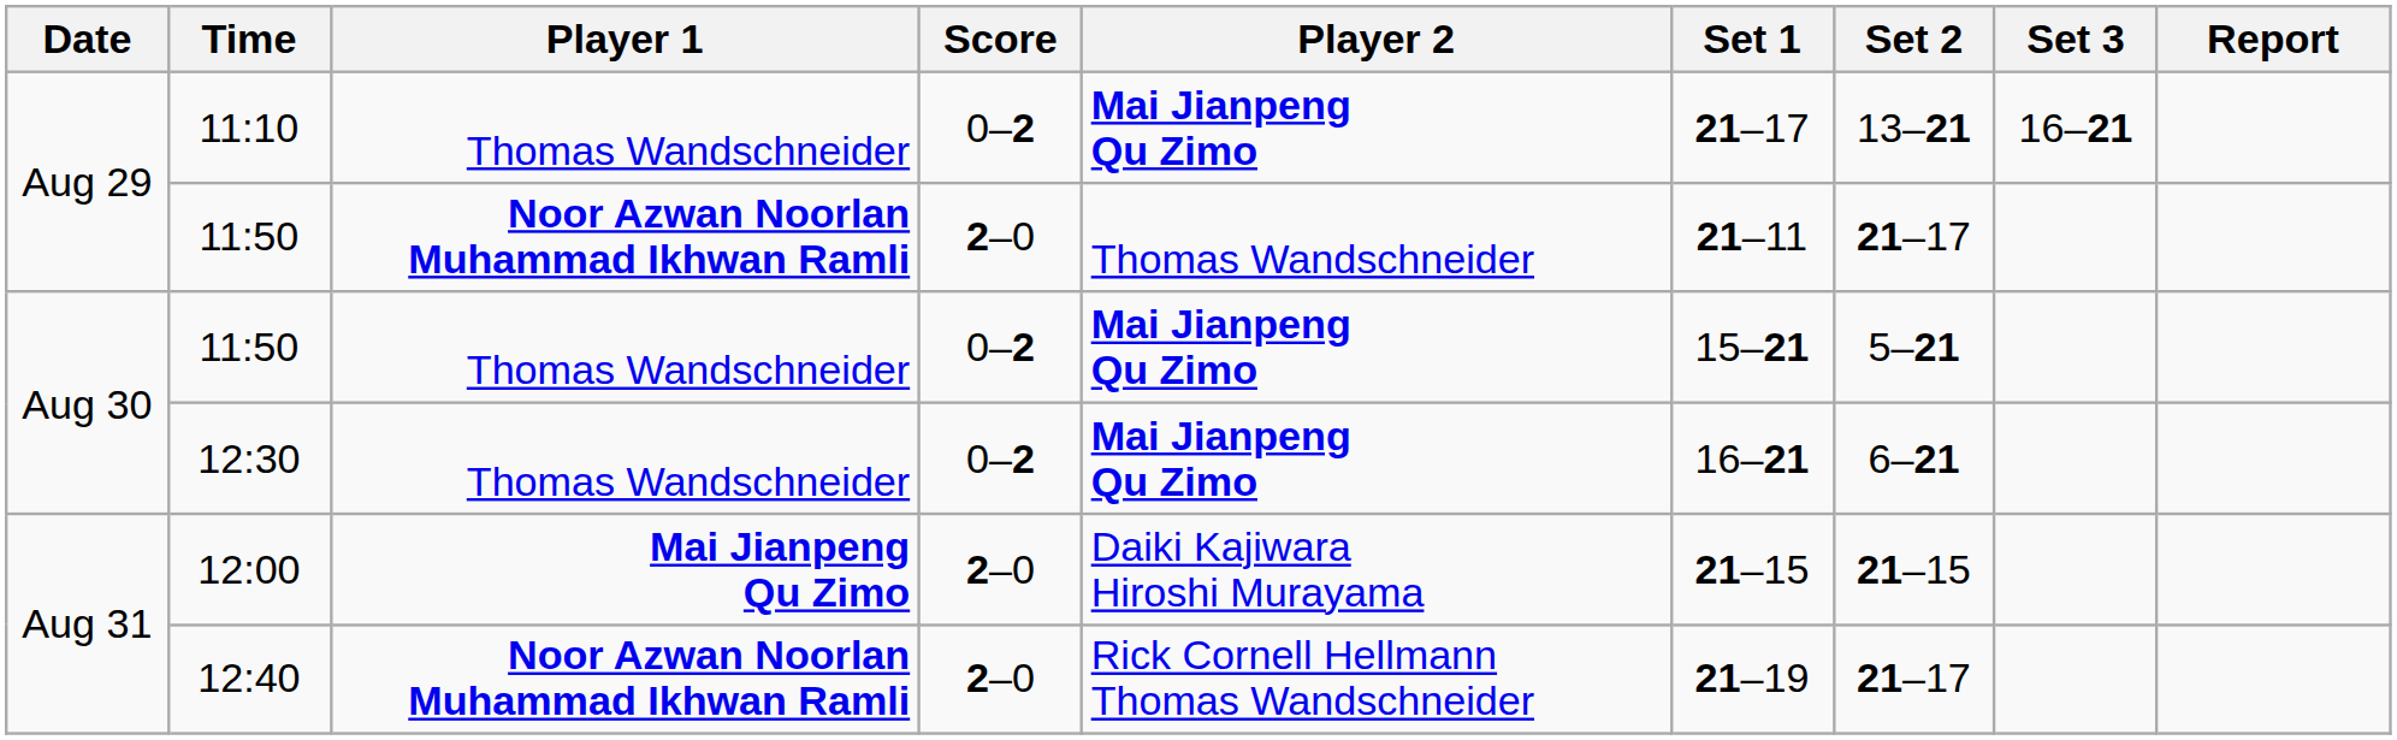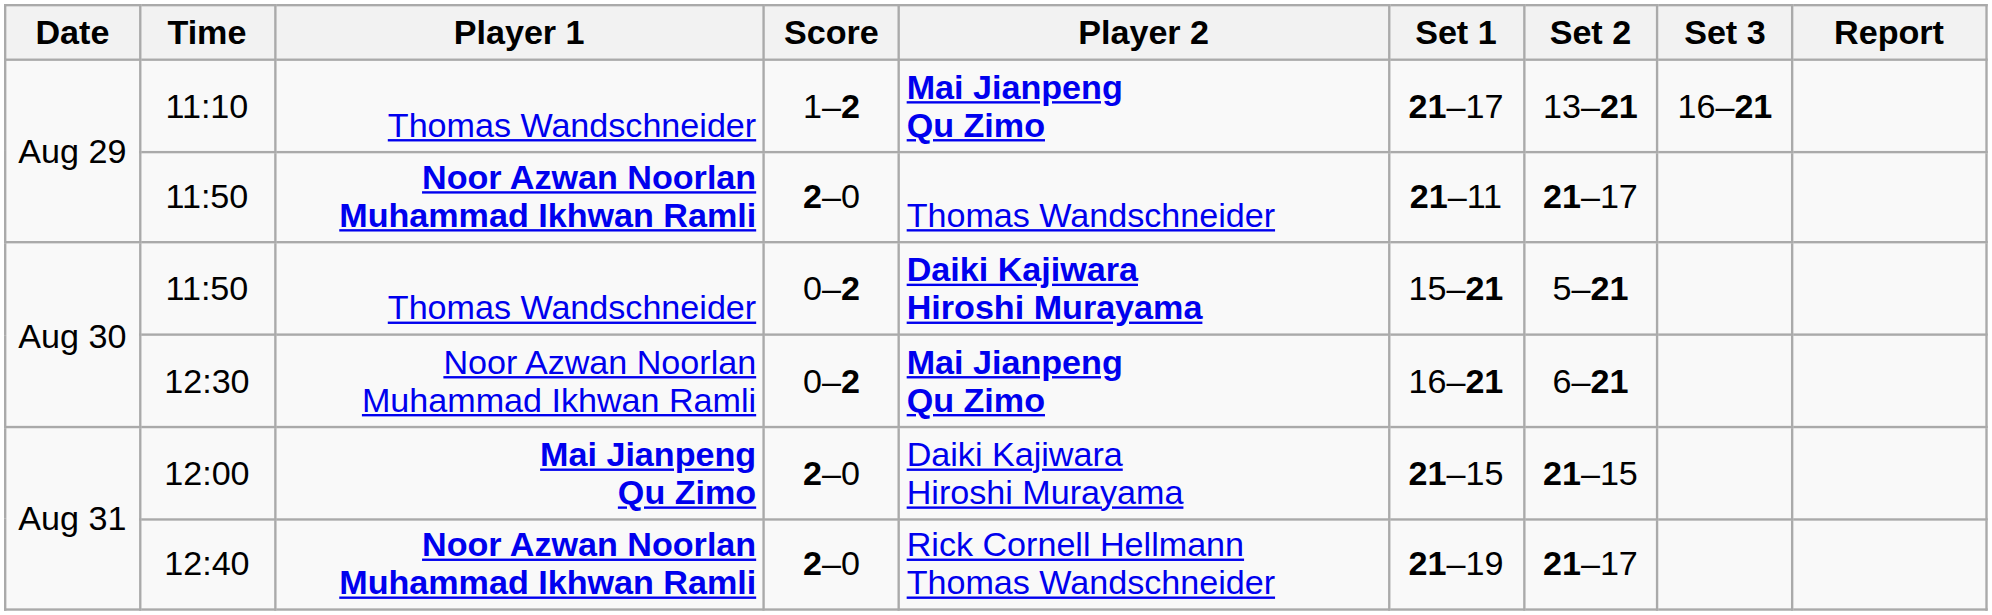11:10 | Score: 0–2 -> 1–2
Aug 30 / 11:50 | Player 2: Mai Jianpeng Qu Zimo -> Daiki Kajiwara Hiroshi Murayama
12:30 | Player 1: Thomas Wandschneider -> Noor Azwan Noorlan Muhammad Ikhwan Ramli
